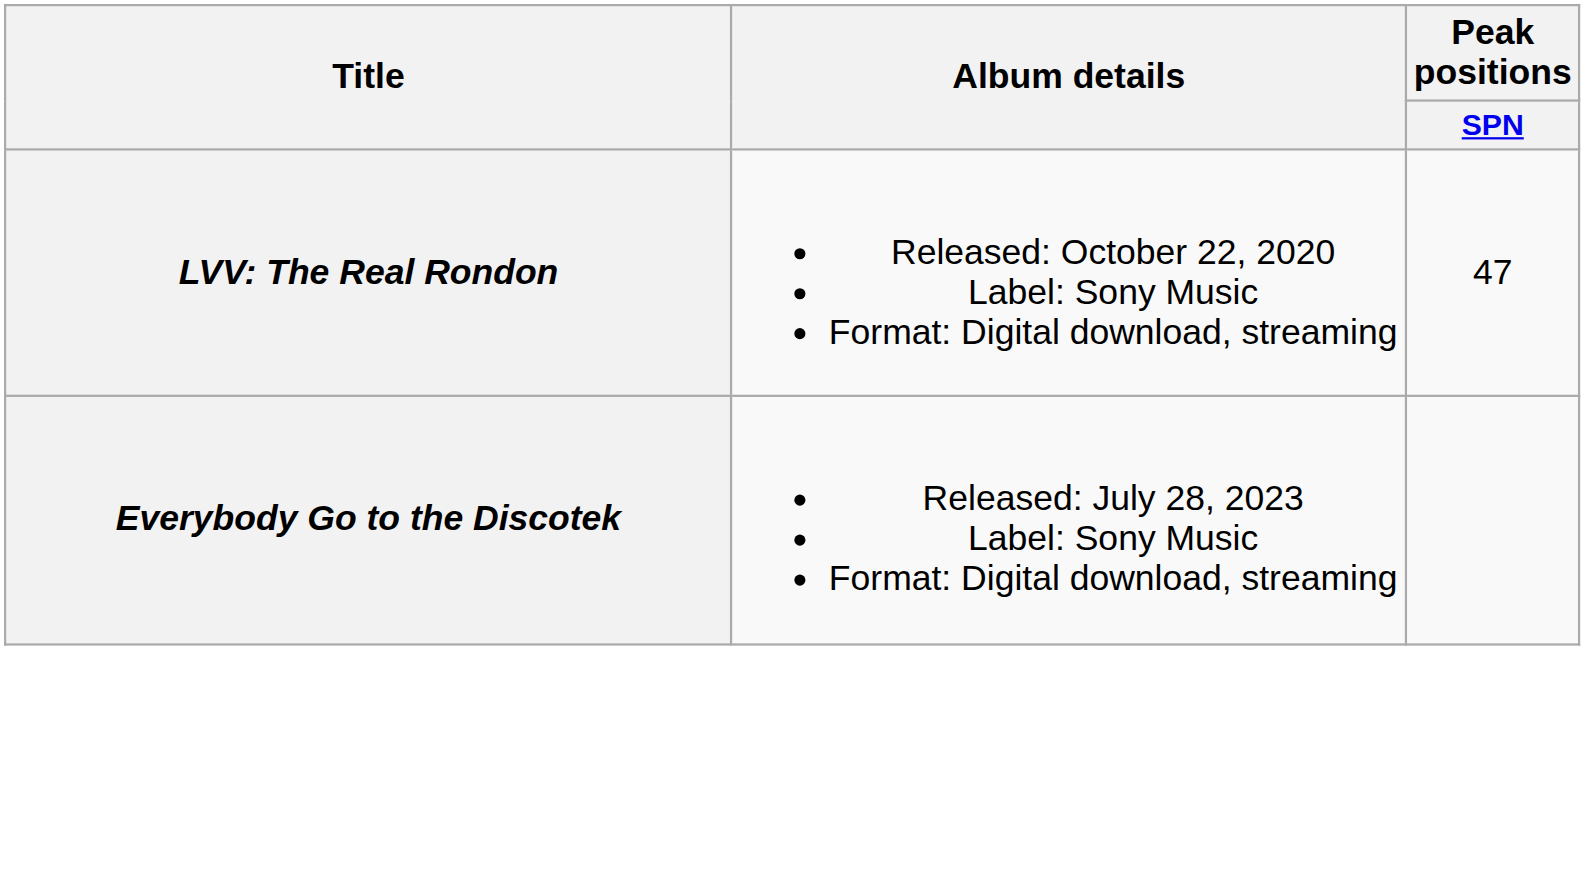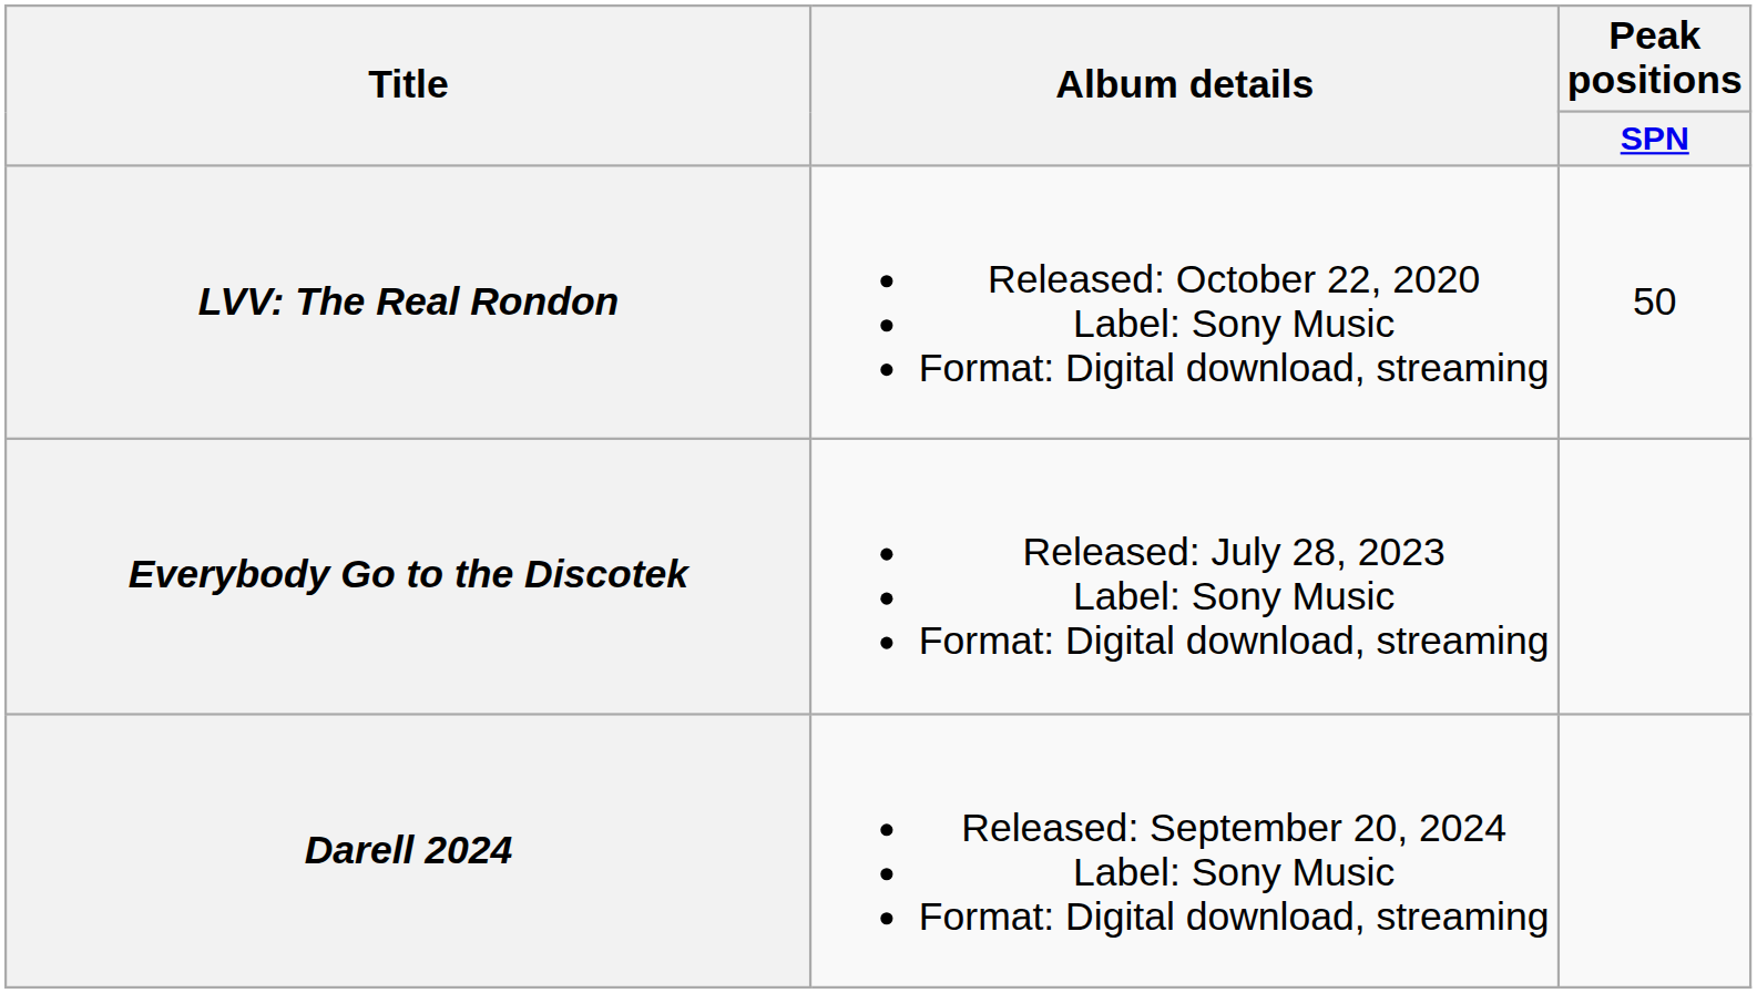LVV: The Real Rondon | Peak positions / SPN: 47 -> 50
+ row: Darell 2024 | Released: September 20, 2024 Label: Sony Music Format: Digital download, streaming
